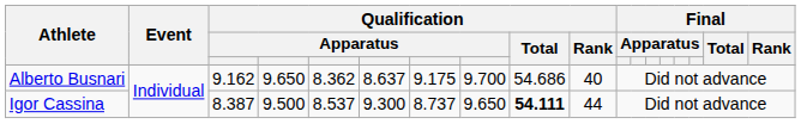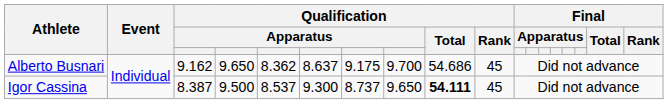Alberto Busnari | Qualification / Rank: 40 -> 45
Igor Cassina | Qualification / Rank: 44 -> 45
